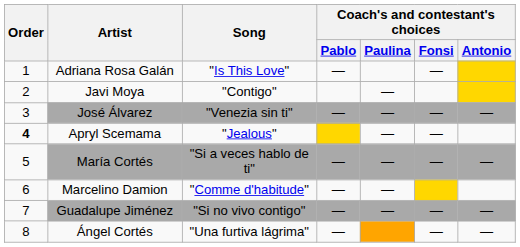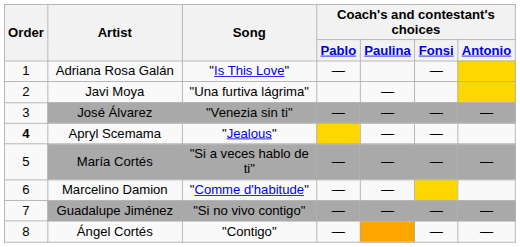Javi Moya | Song: "Contigo" -> "Una furtiva lágrima"
Ángel Cortés | Song: "Una furtiva lágrima" -> "Contigo"
